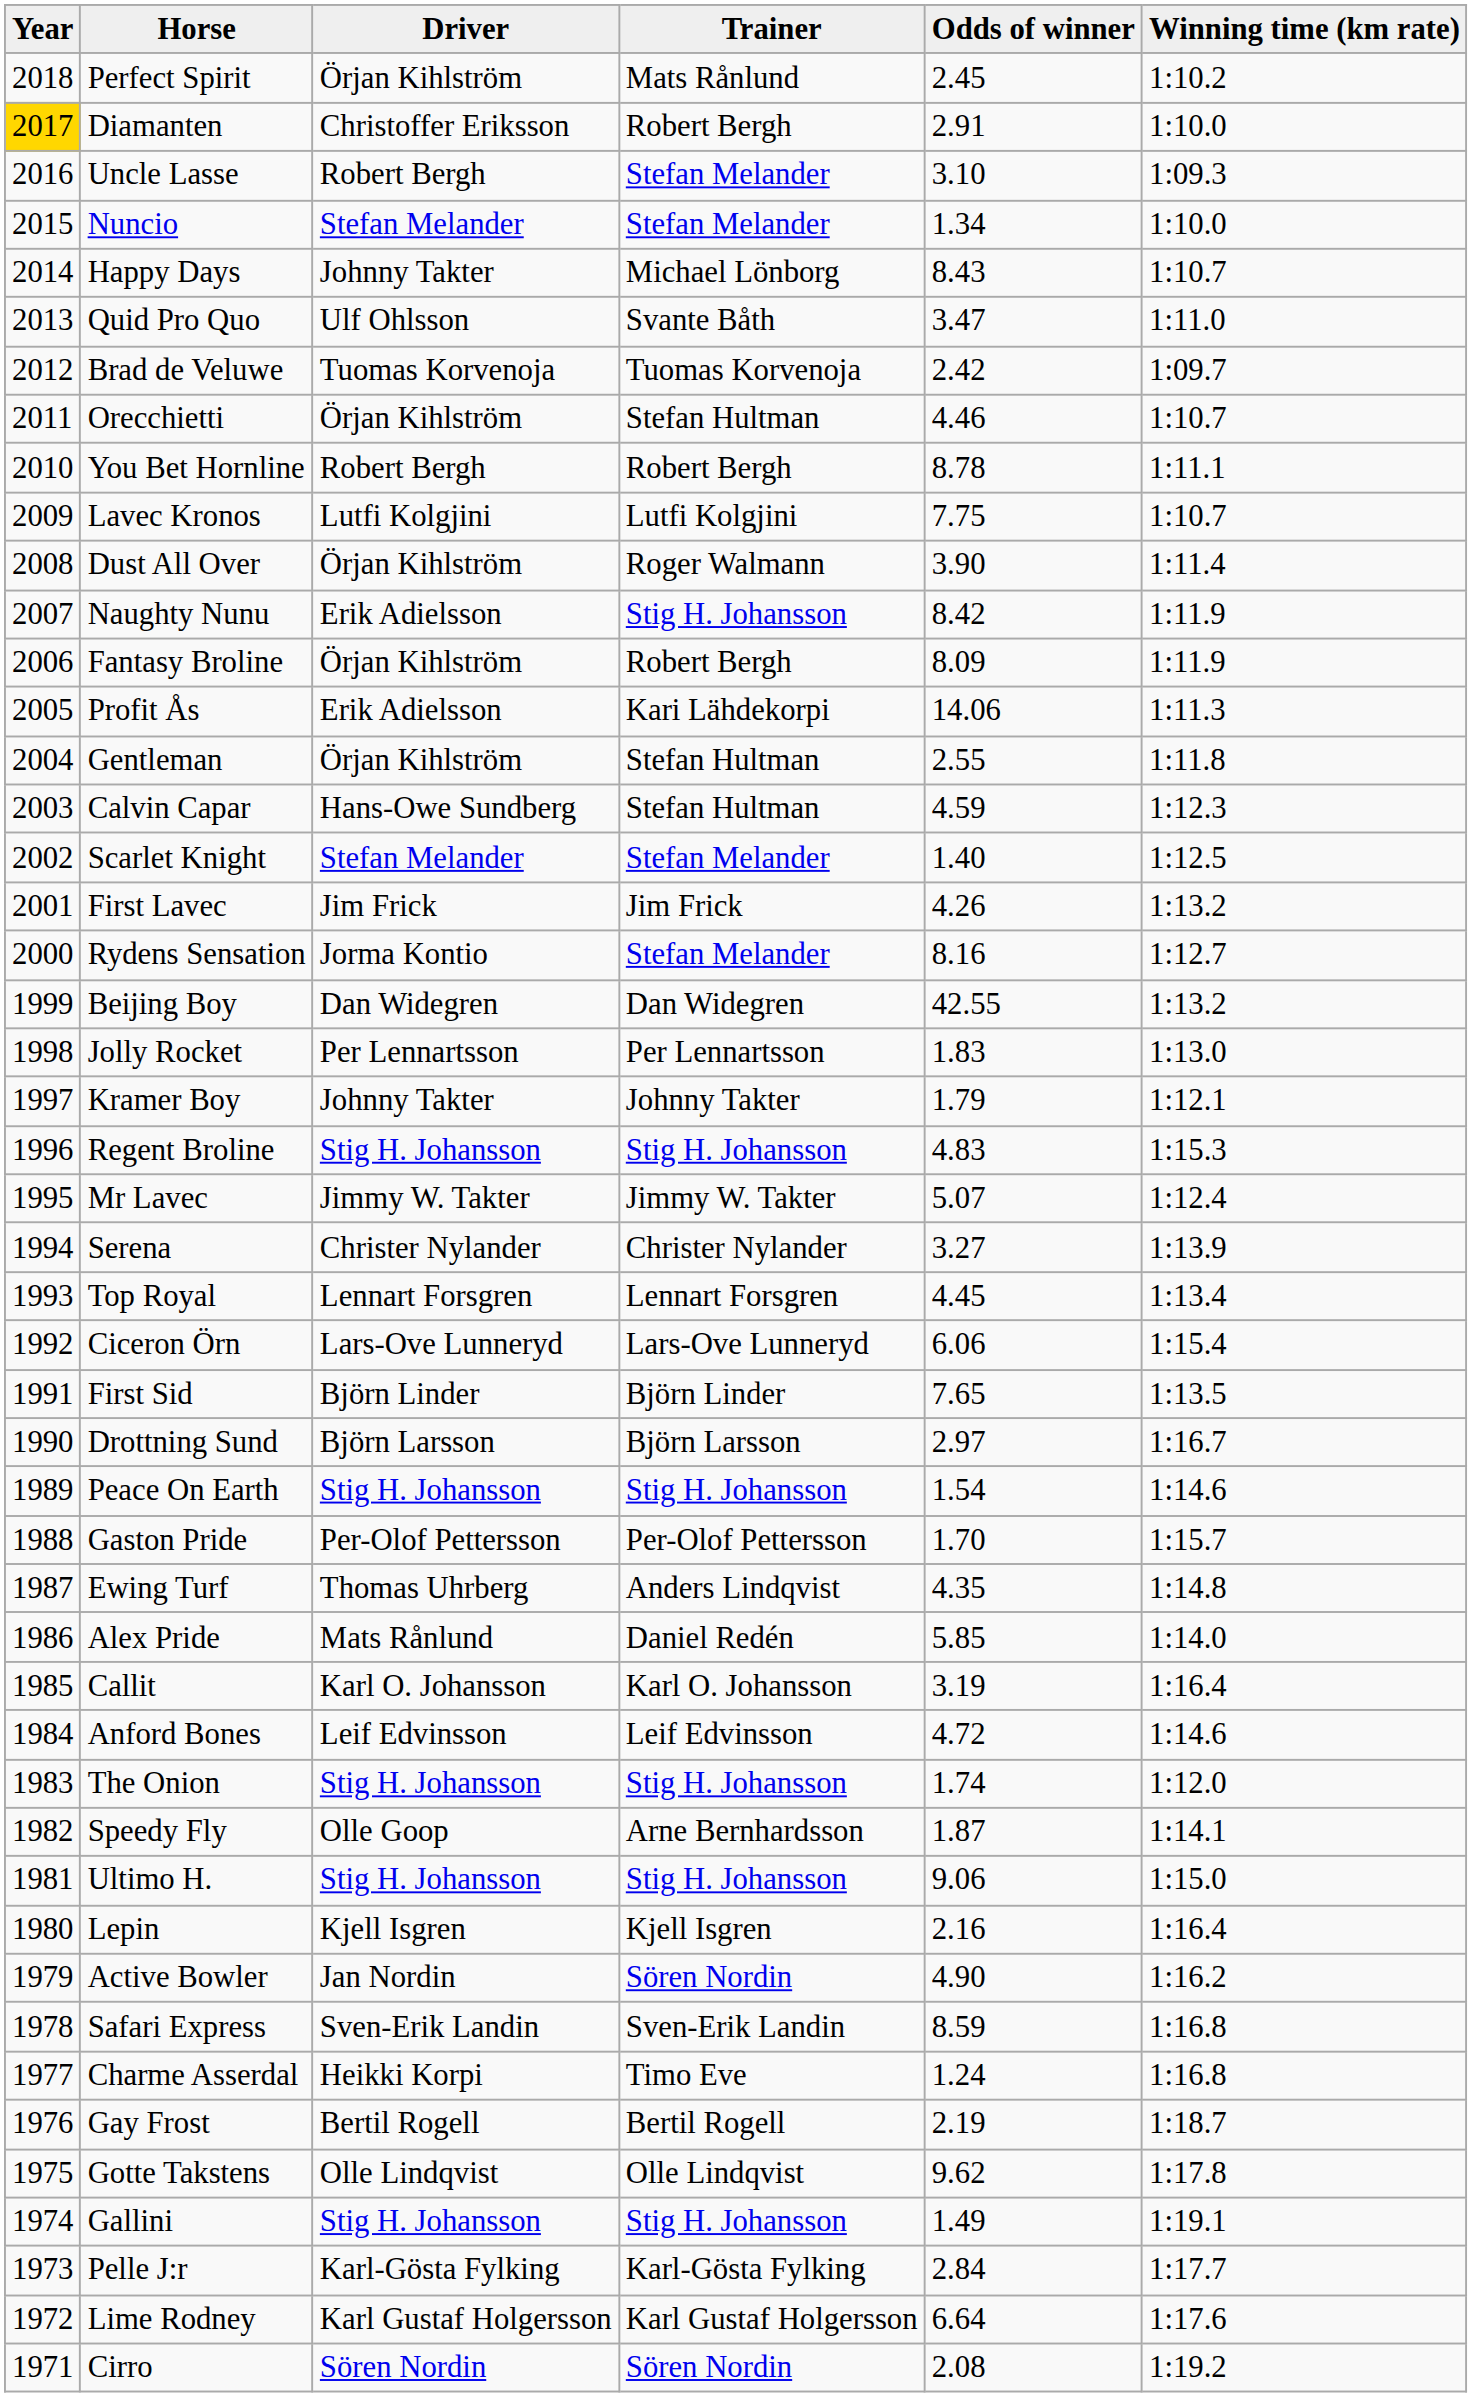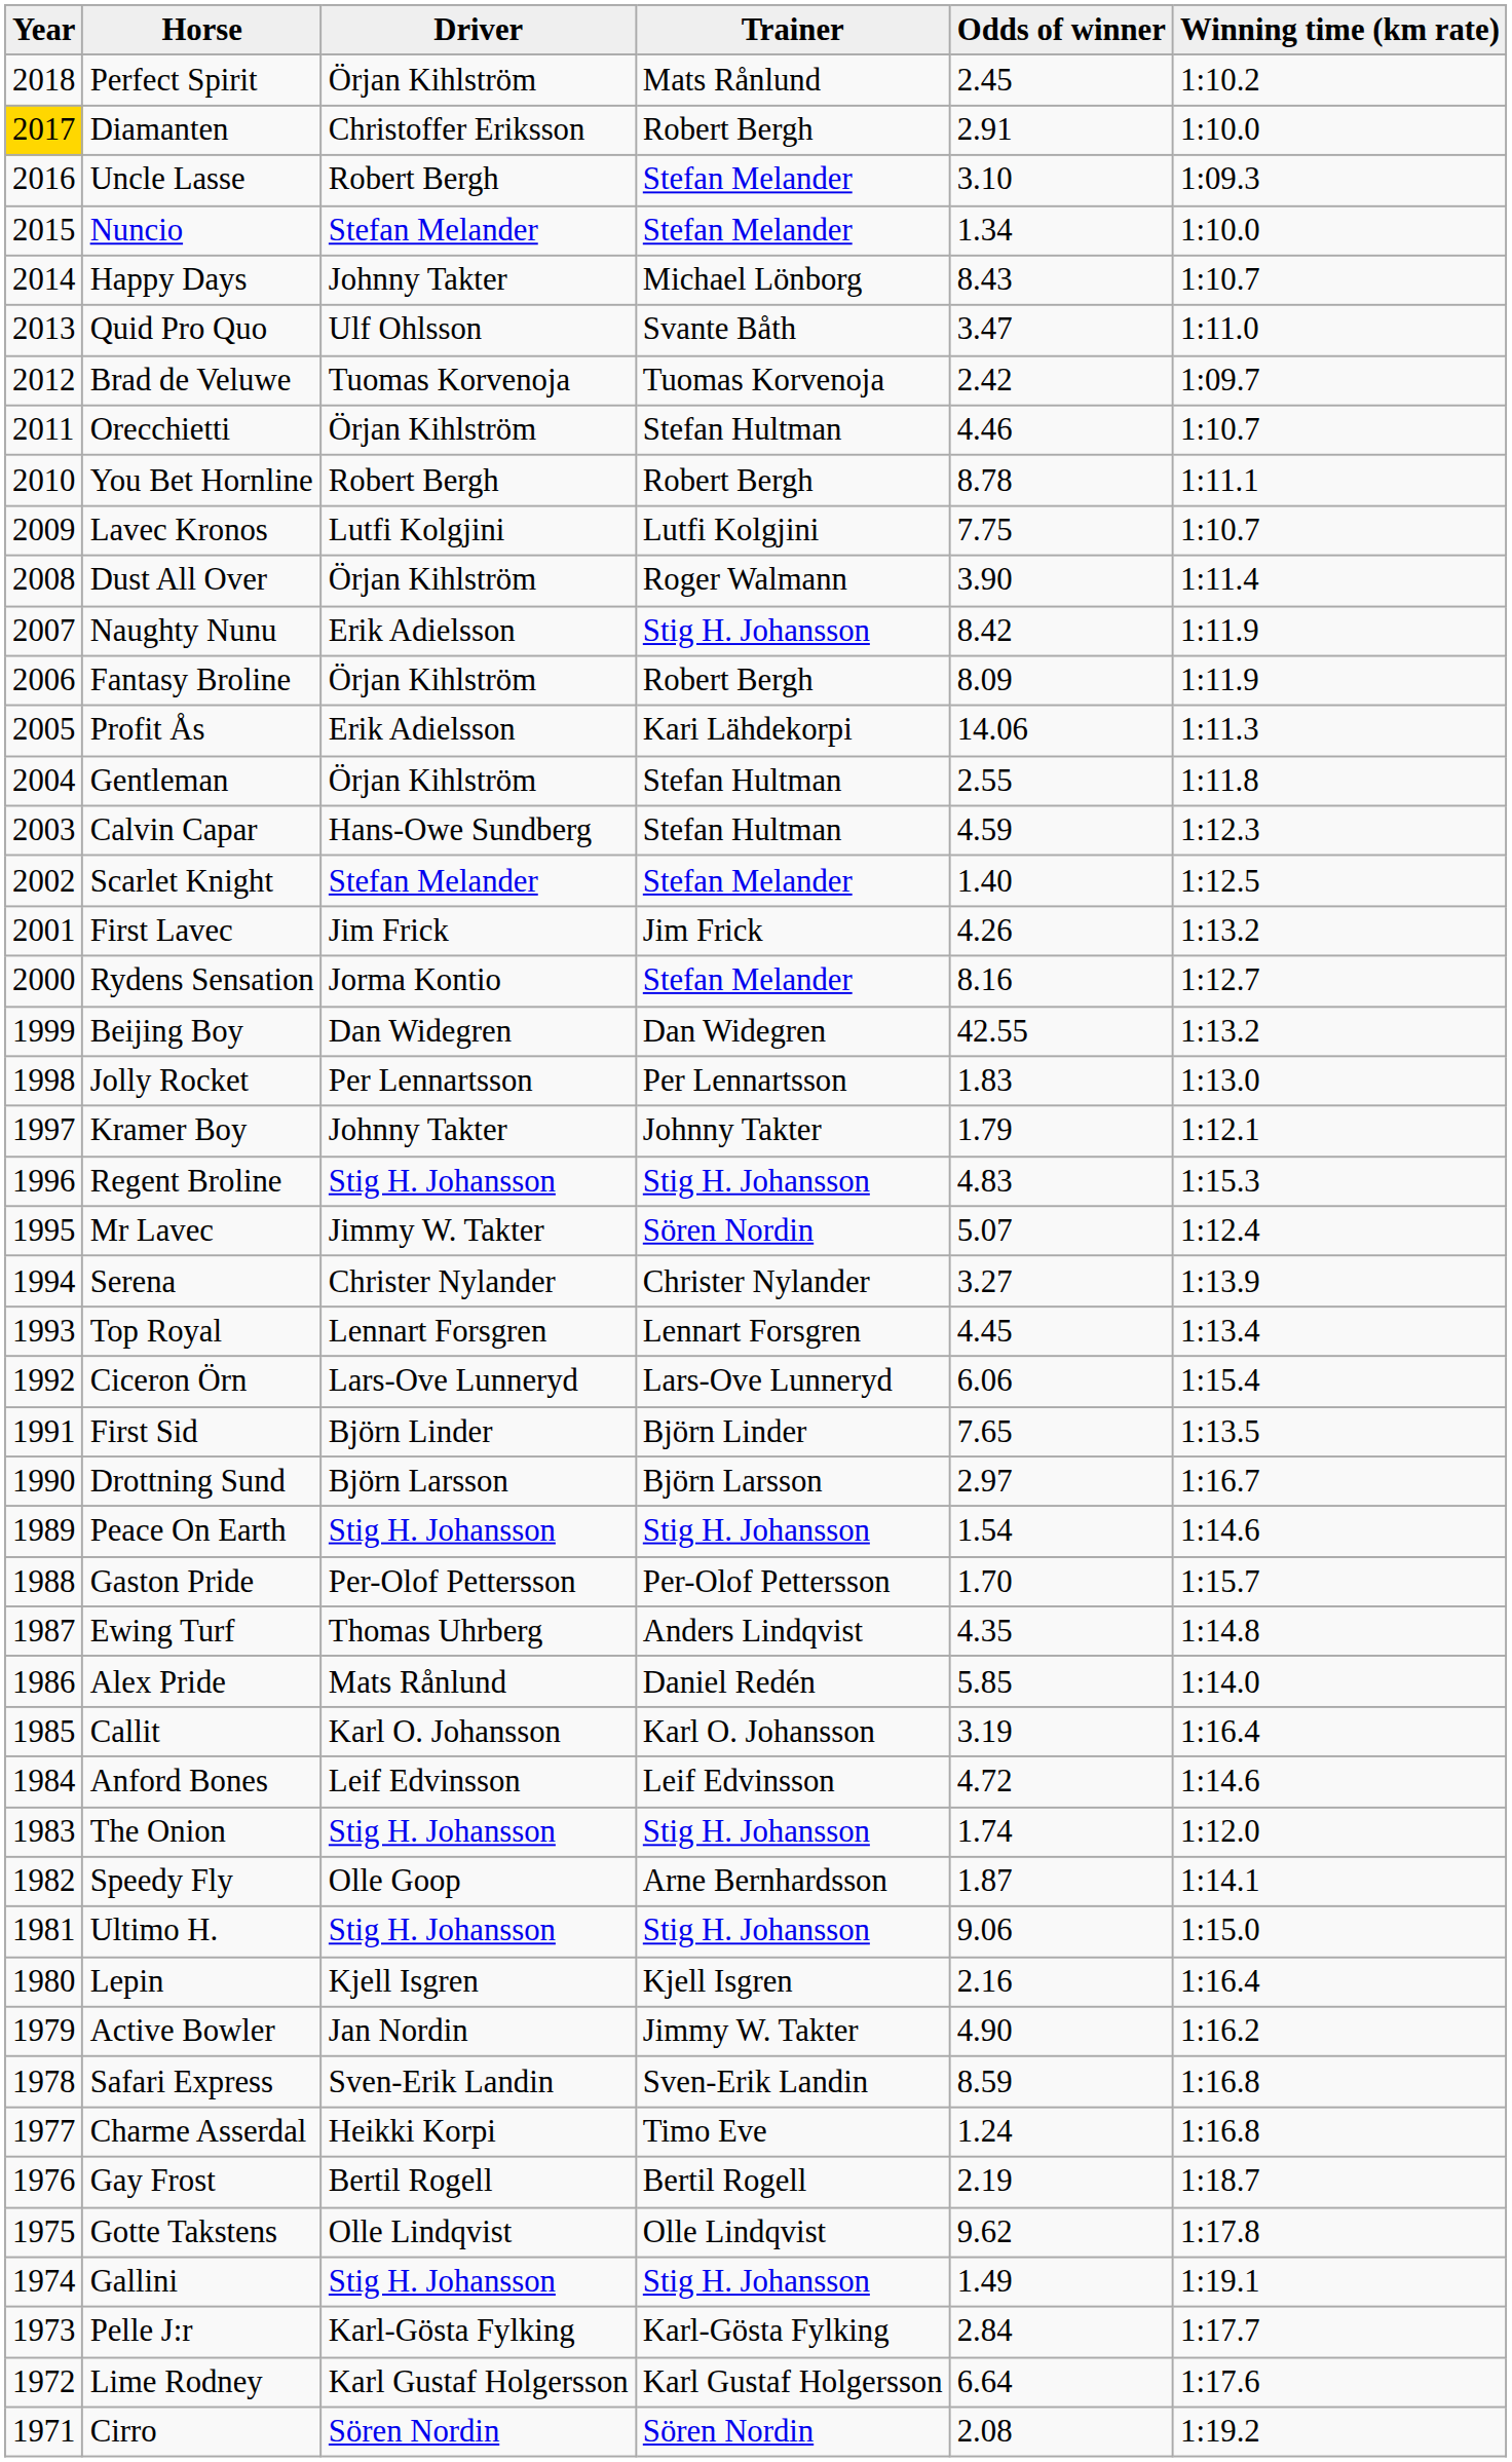Mr Lavec | Trainer: Jimmy W. Takter -> Sören Nordin
Active Bowler | Trainer: Sören Nordin -> Jimmy W. Takter
